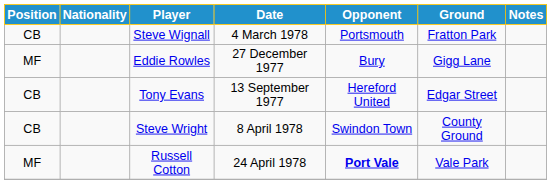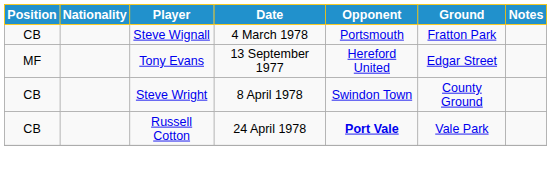- row: MF | Eddie Rowles | 27 December 1977 | Bury | Gigg Lane
Tony Evans | Position: CB -> MF
Russell Cotton | Position: MF -> CB
